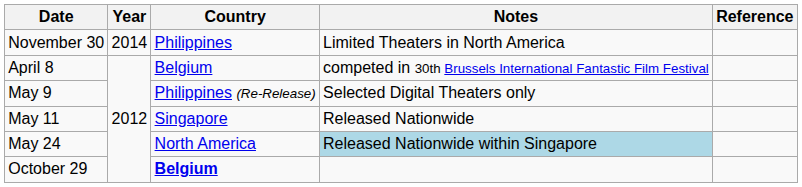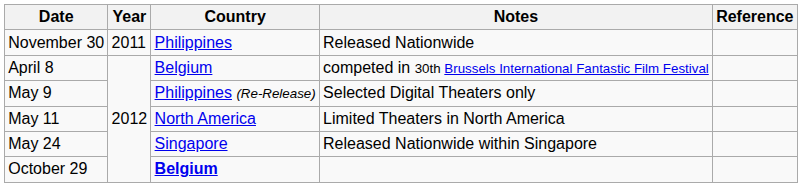November 30 | Year: 2014 -> 2011
November 30 | Notes: Limited Theaters in North America -> Released Nationwide
May 11 | Country: Singapore -> North America
May 11 | Notes: Released Nationwide -> Limited Theaters in North America
May 24 | Country: North America -> Singapore
May 24 | Notes: lightblue background -> no background
